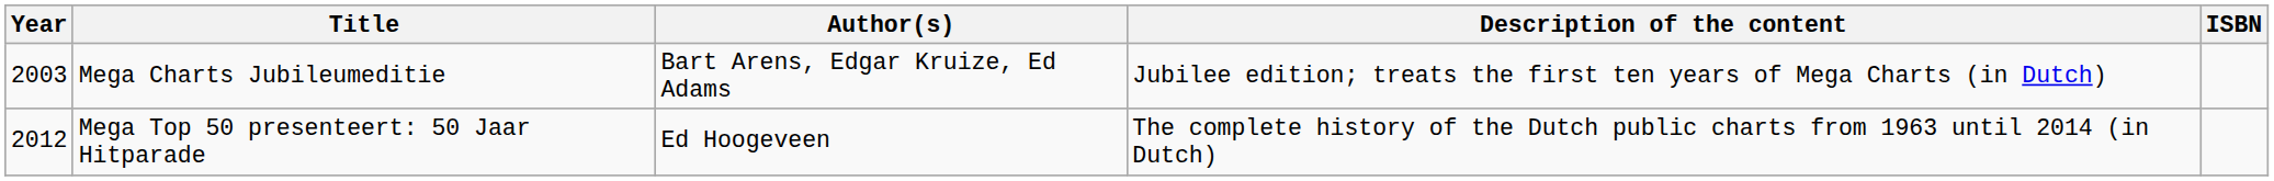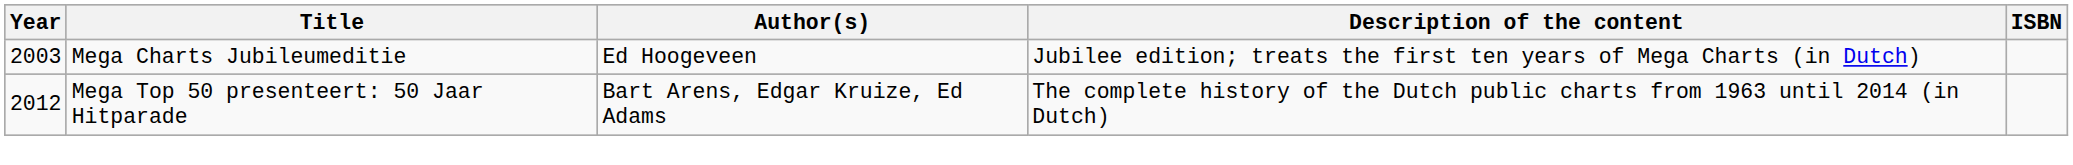Mega Charts Jubileumeditie | Author(s): Bart Arens, Edgar Kruize, Ed Adams -> Ed Hoogeveen
Mega Top 50 presenteert: 50 Jaar Hitparade | Author(s): Ed Hoogeveen -> Bart Arens, Edgar Kruize, Ed Adams
